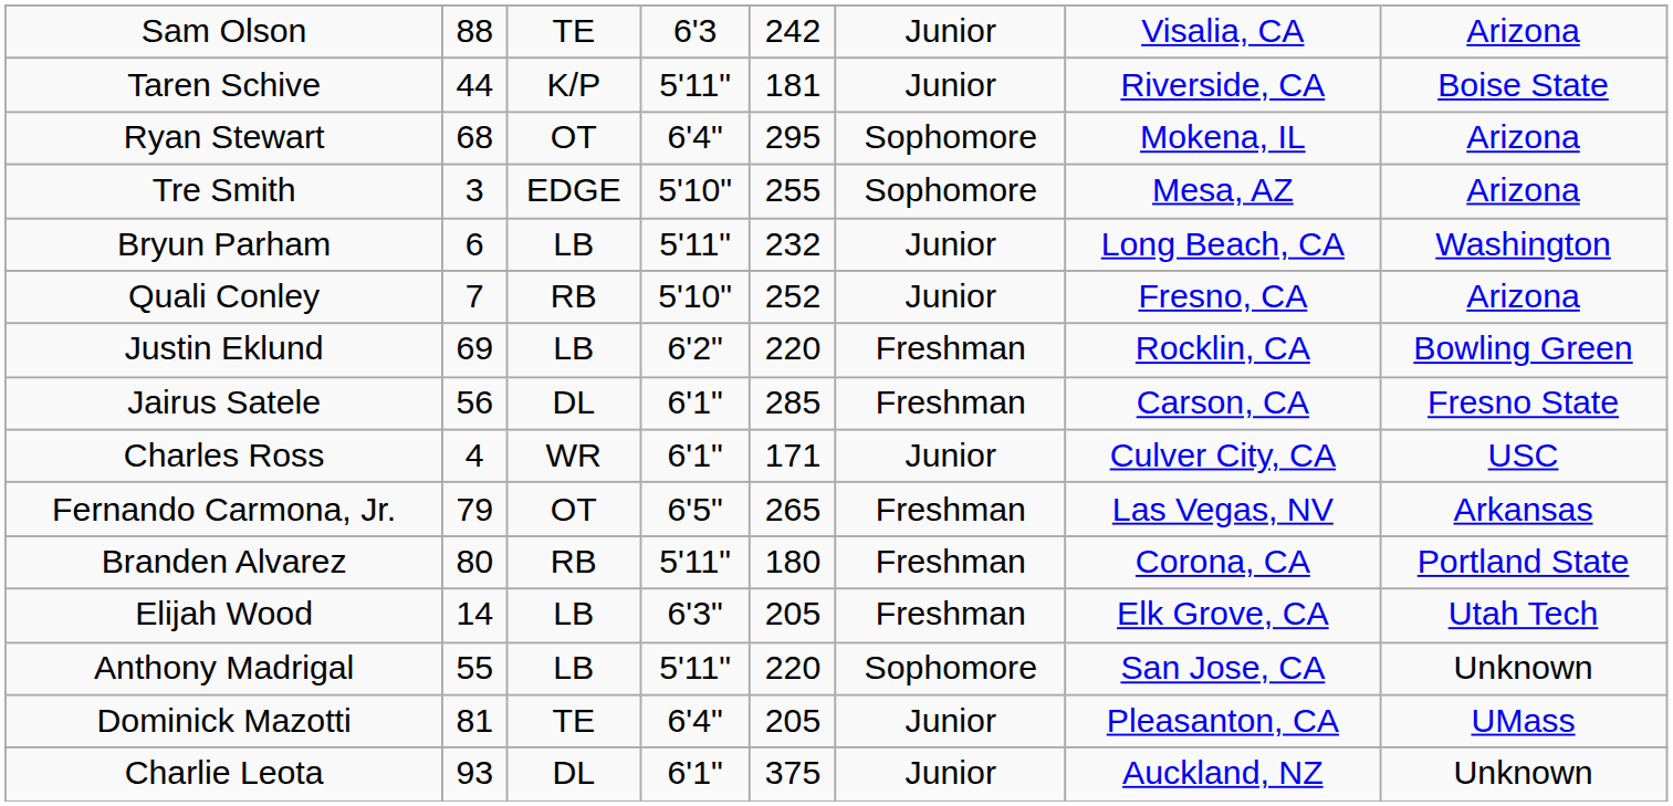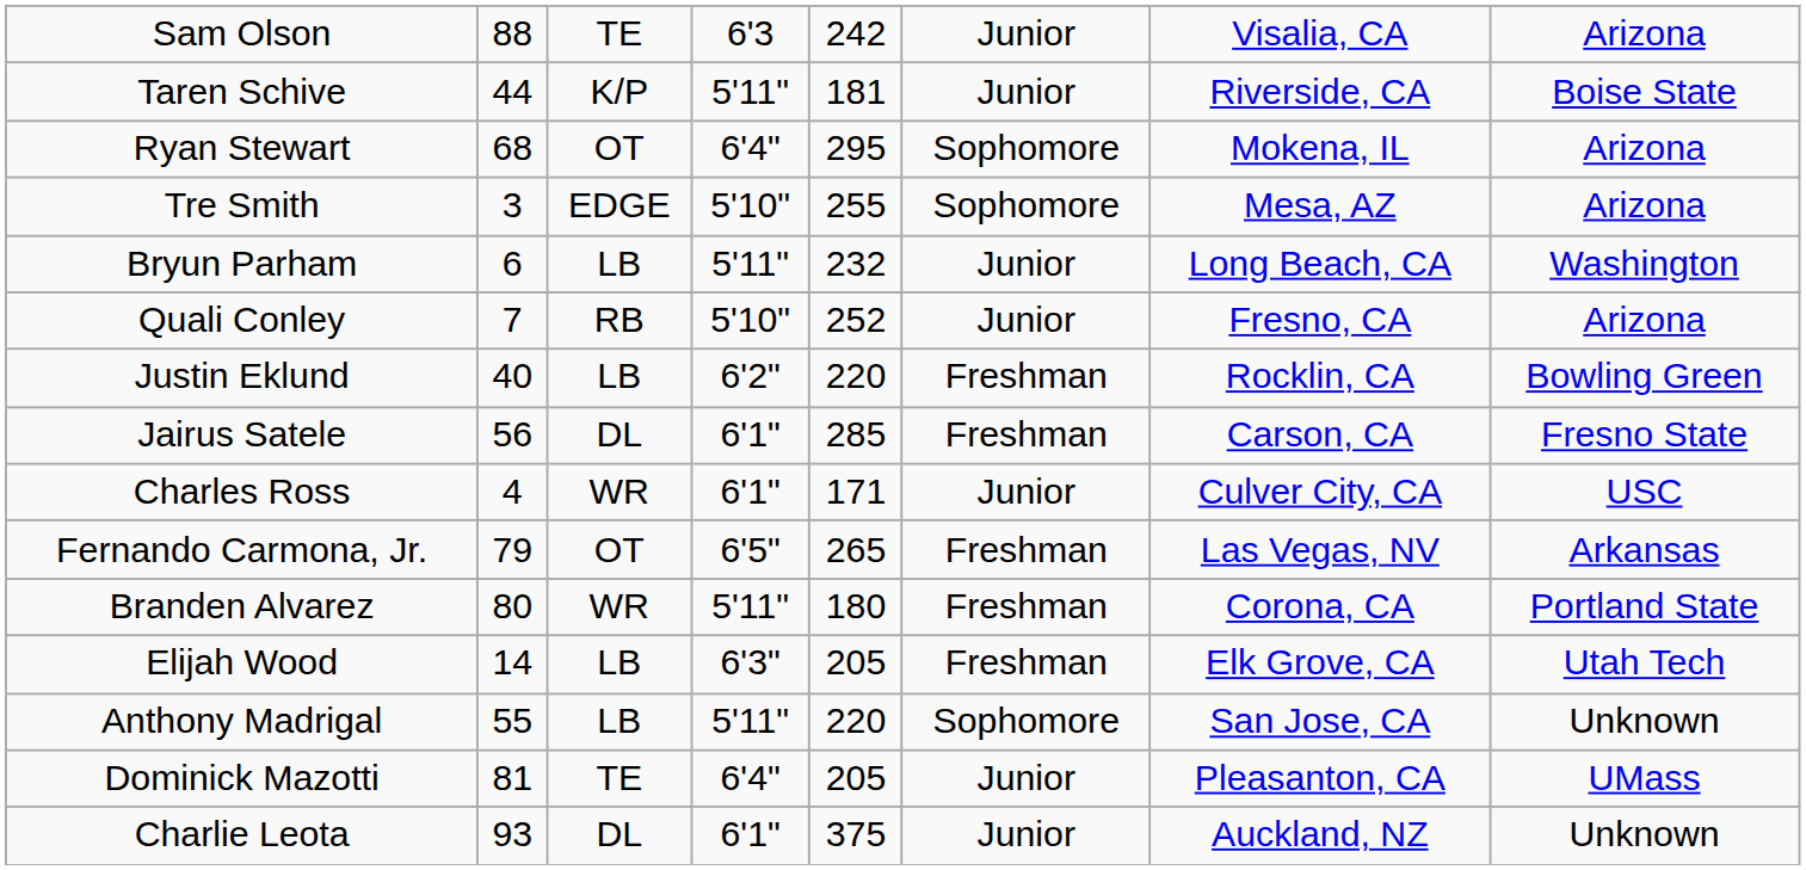Justin Eklund | column 2: 69 -> 40
Branden Alvarez | column 3: RB -> WR
